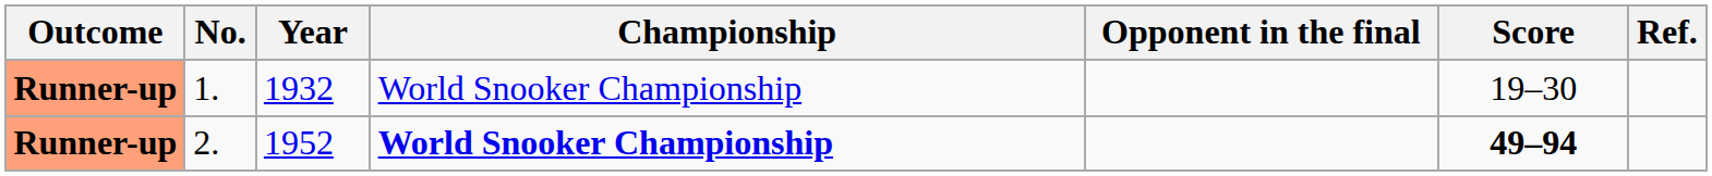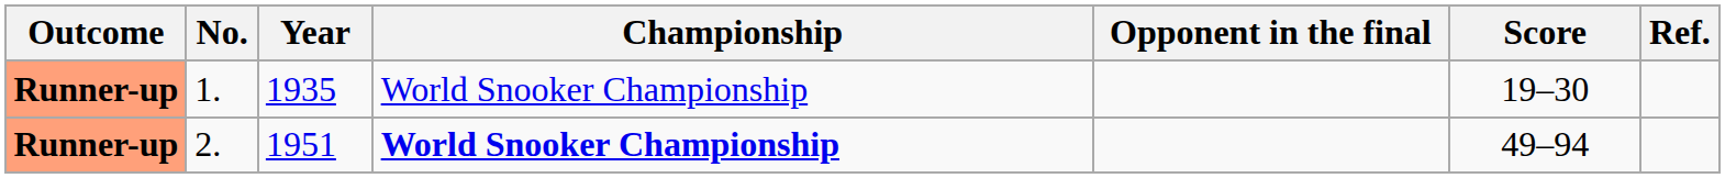1. | Year: 1932 -> 1935
2. | Year: 1952 -> 1951
2. | Score: bold -> normal
